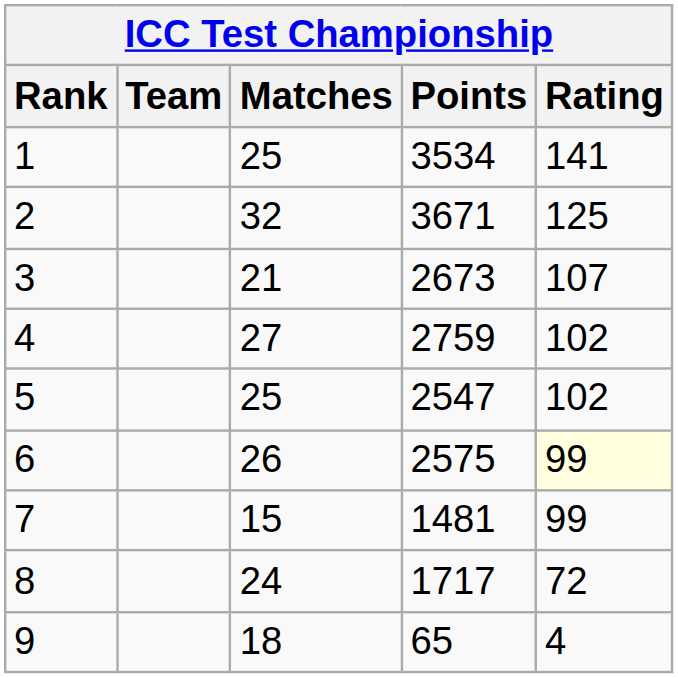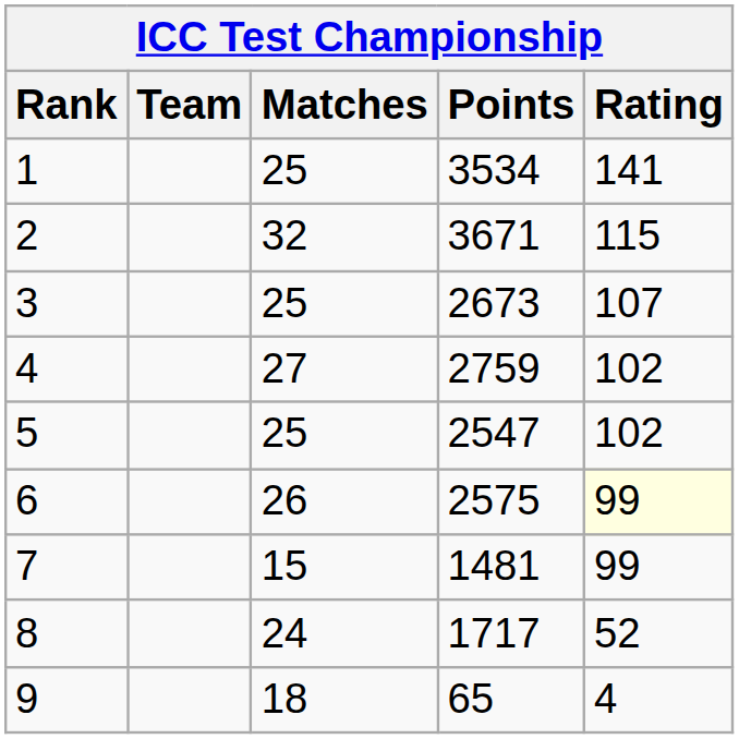2 | Rating: 125 -> 115
3 | Matches: 21 -> 25
8 | Rating: 72 -> 52
